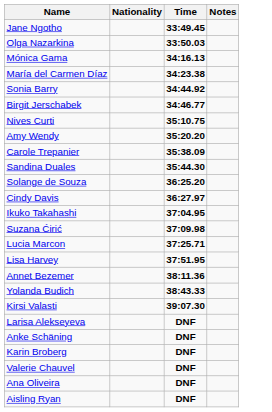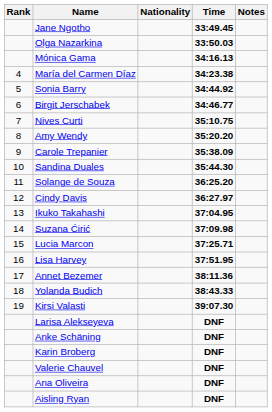+ column: Rank | 4 | 5 | 6 | 7 | 8 | 9 | 10 | 11 | 12 | 13 | 14 | 15 | 16 | 17 | 18 | 19
